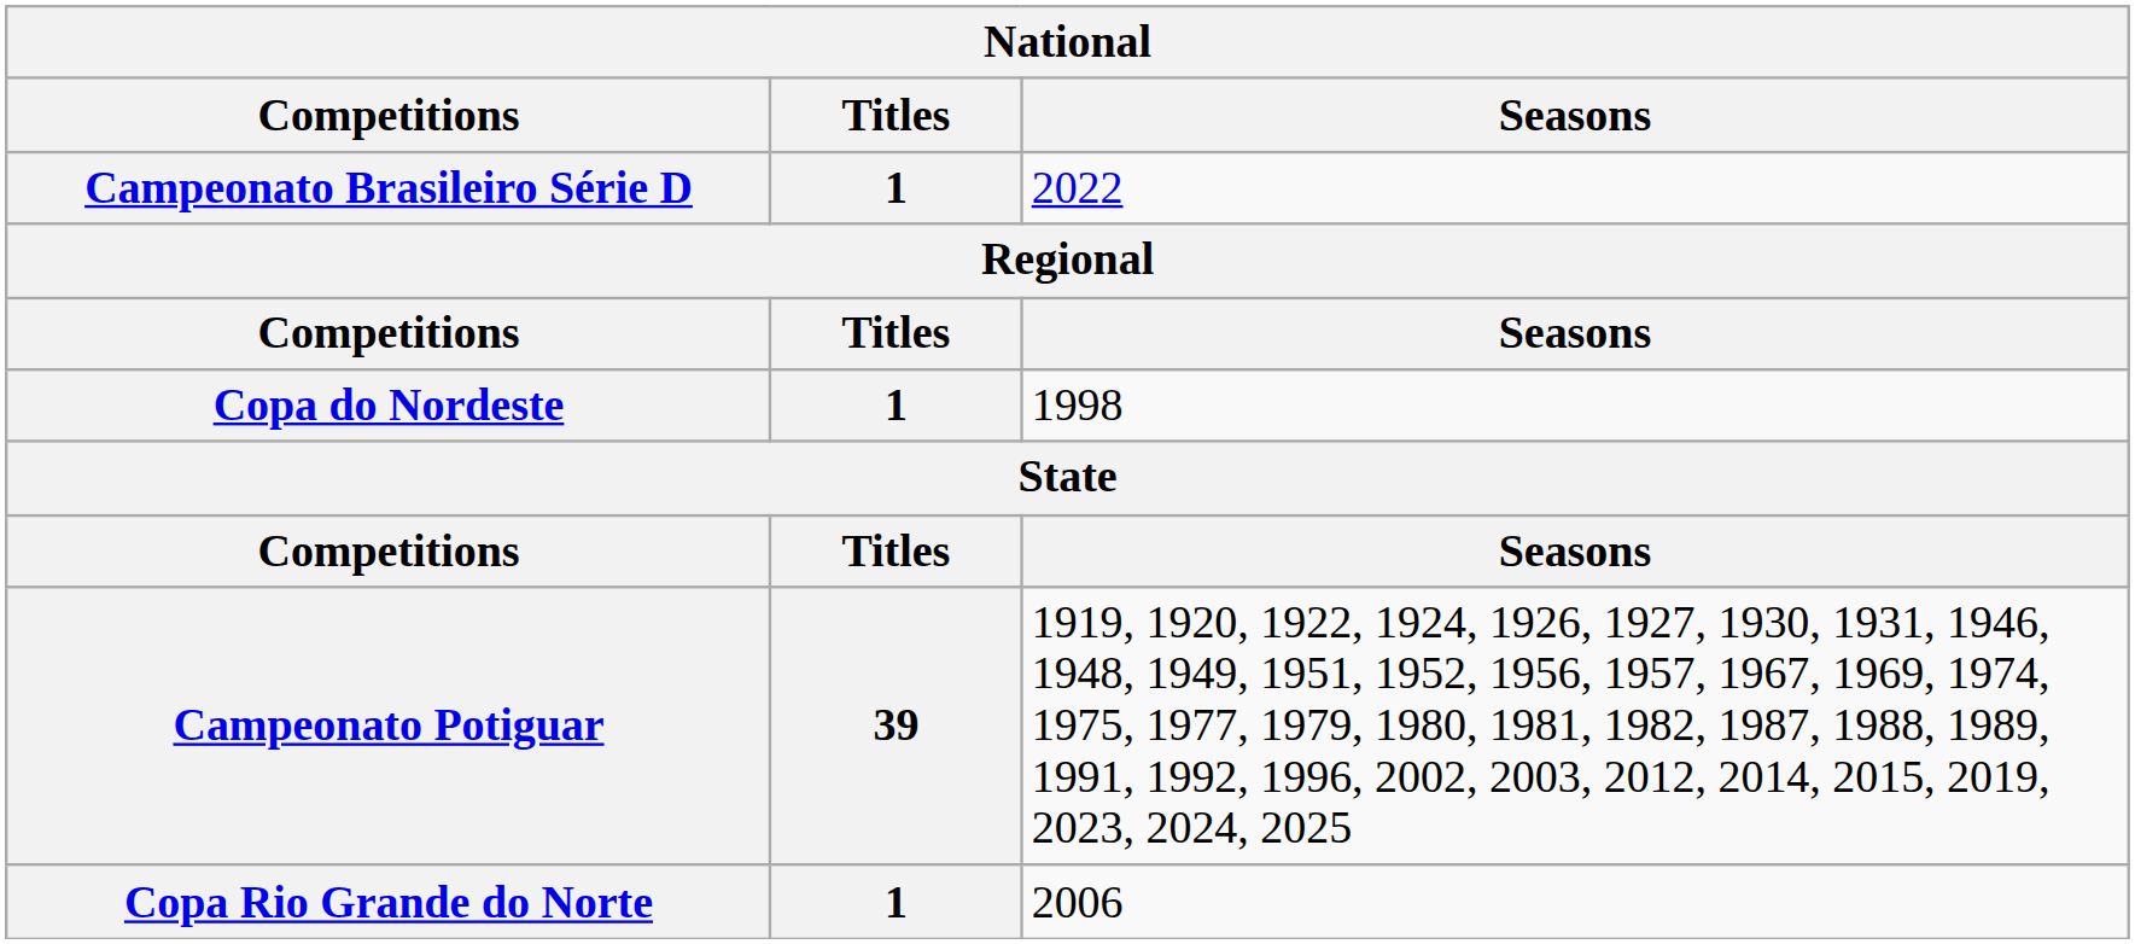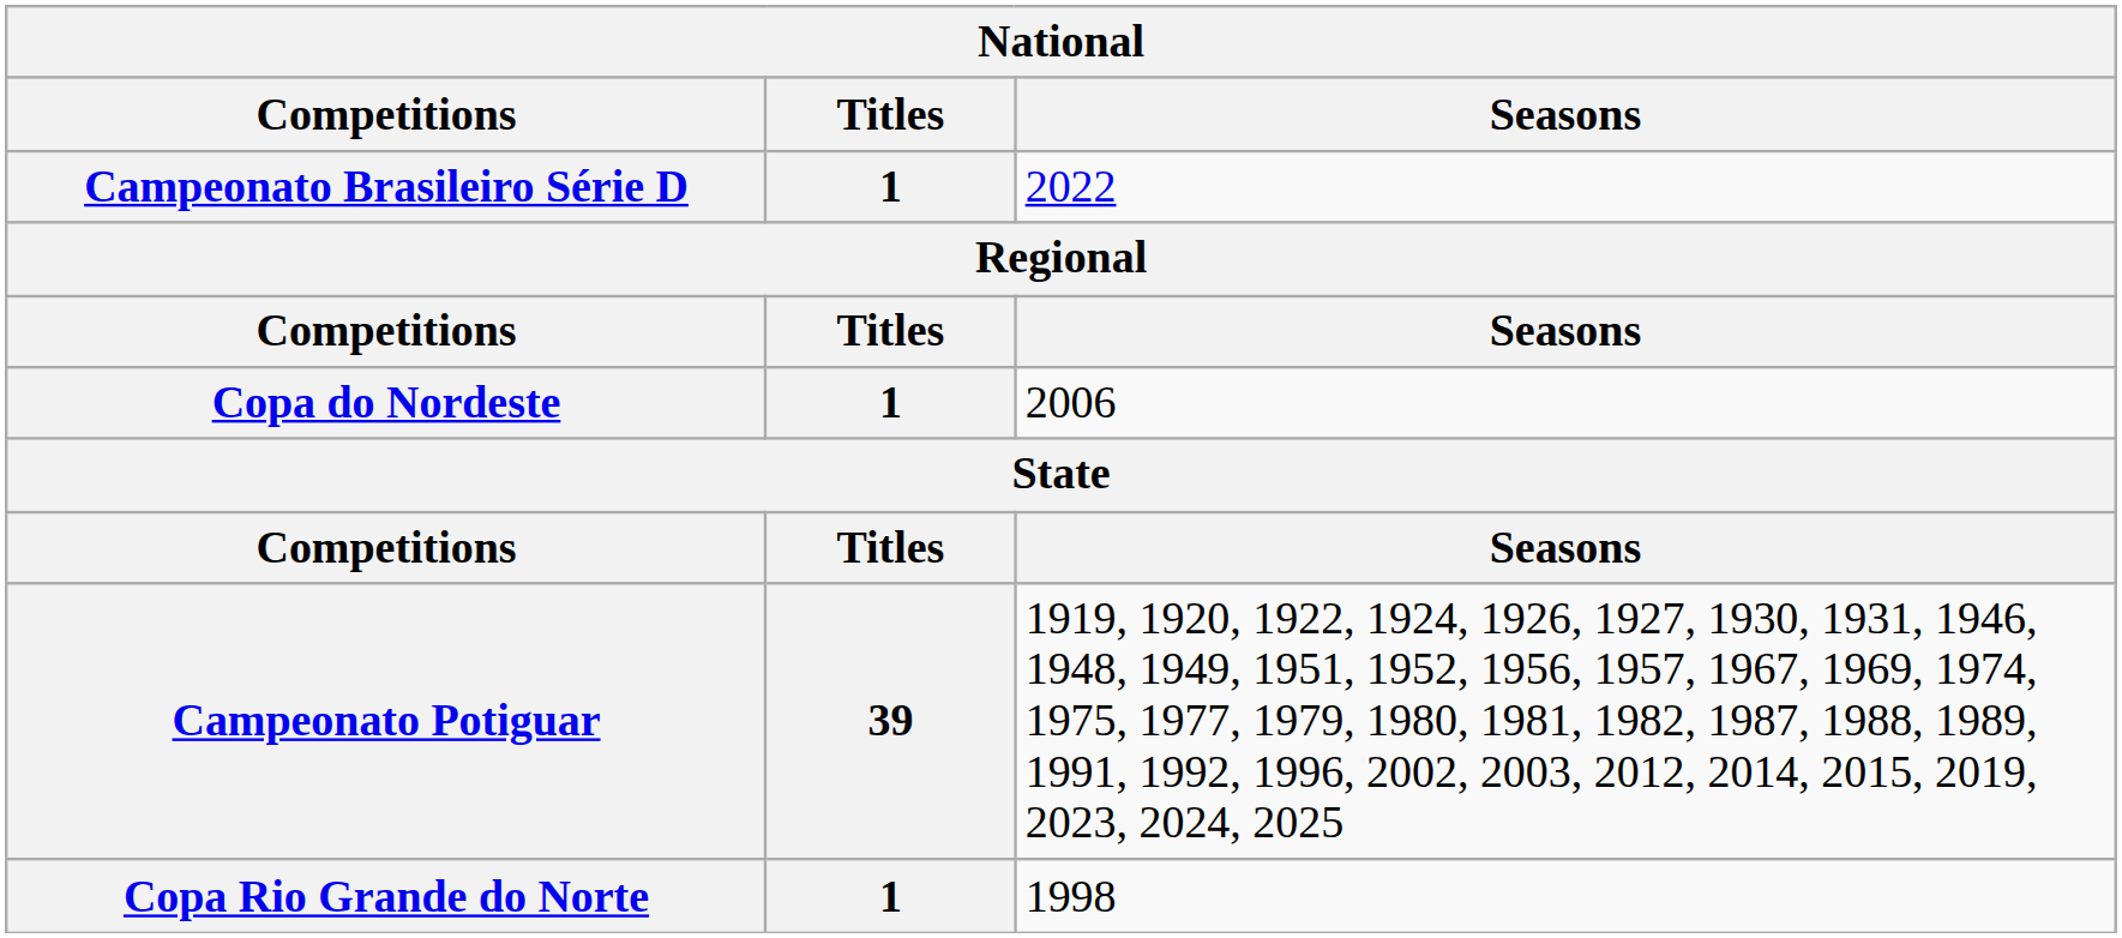Copa do Nordeste | Seasons: 1998 -> 2006
Copa Rio Grande do Norte | Seasons: 2006 -> 1998
